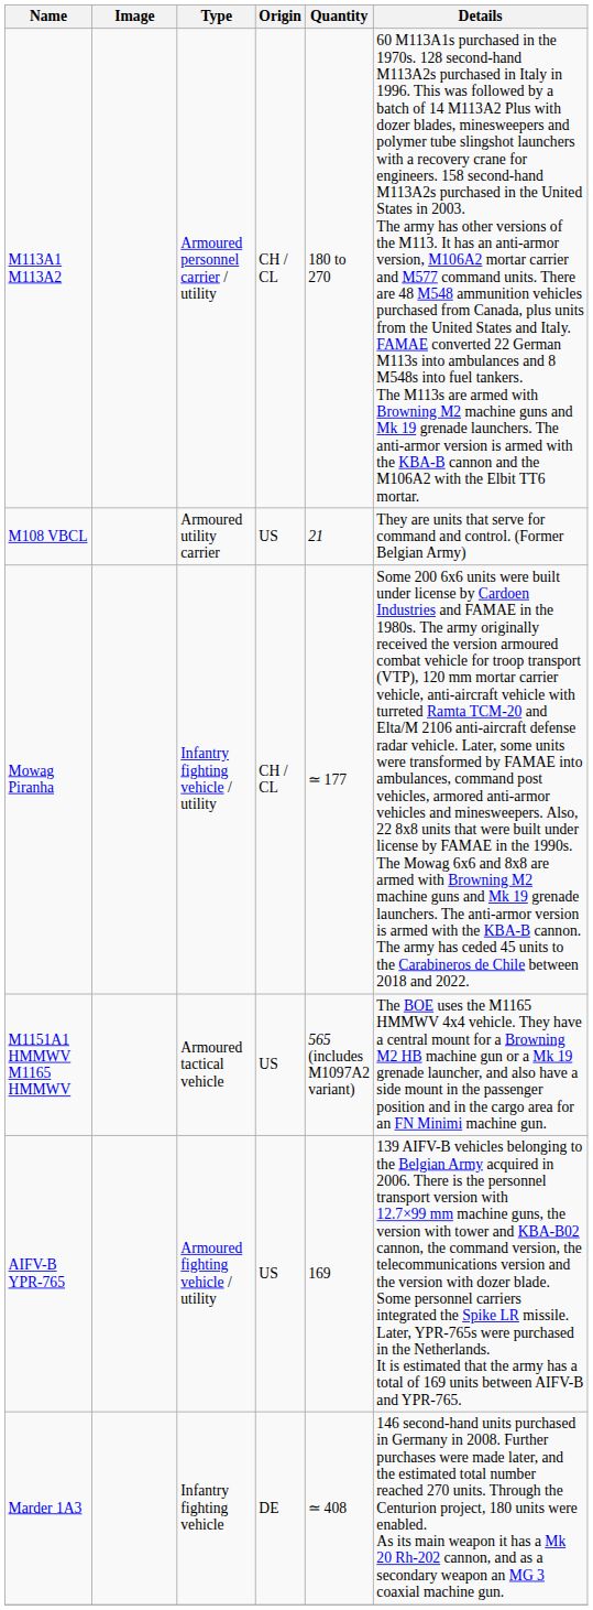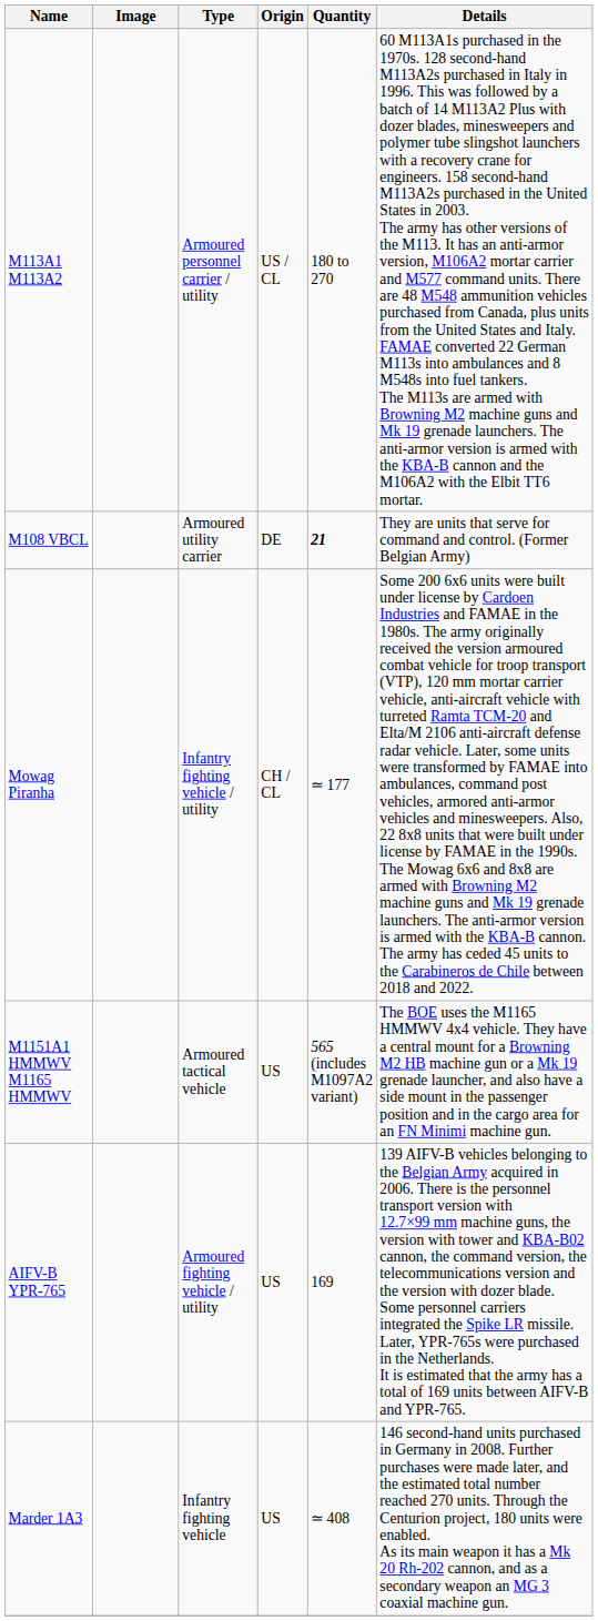M113A1 M113A2 | Origin: CH / CL -> US / CL
M108 VBCL | Origin: US -> DE
M108 VBCL | Quantity: normal -> bold
Marder 1A3 | Origin: DE -> US
